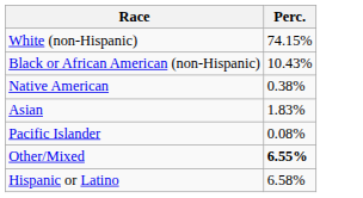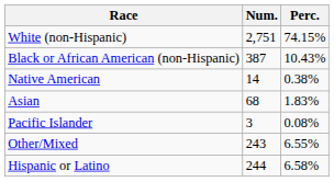+ column: Num. | 2,751 | 387 | 14 | 68 | 3 | 243 | 244
Other/Mixed | Perc.: bold -> normal
